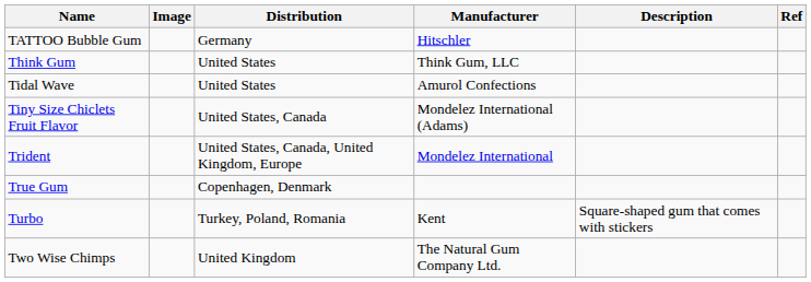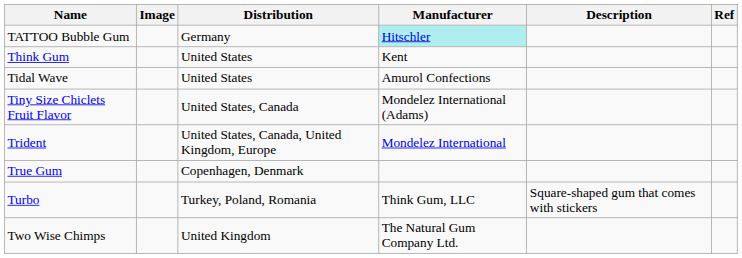TATTOO Bubble Gum | Manufacturer: no background -> paleturquoise background
Think Gum | Manufacturer: Think Gum, LLC -> Kent
Turbo | Manufacturer: Kent -> Think Gum, LLC
